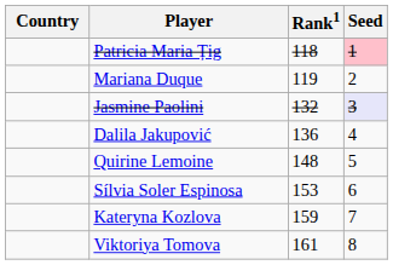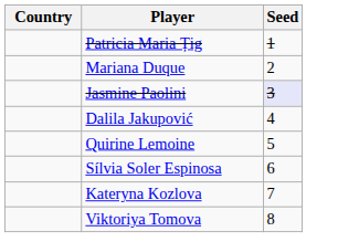- column: Rank1 | 118 | 119 | 132 | 136 | 148 | 153 | 159 | 161
Patricia Maria Țig | Seed: pink background -> no background
